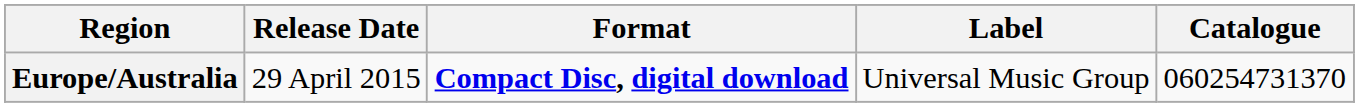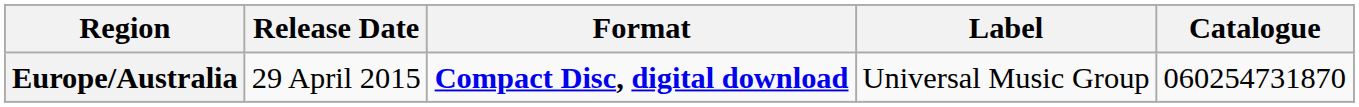Europe/Australia | Catalogue: 060254731370 -> 060254731870
